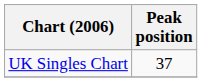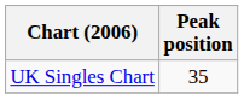UK Singles Chart | Peak position: 37 -> 35
